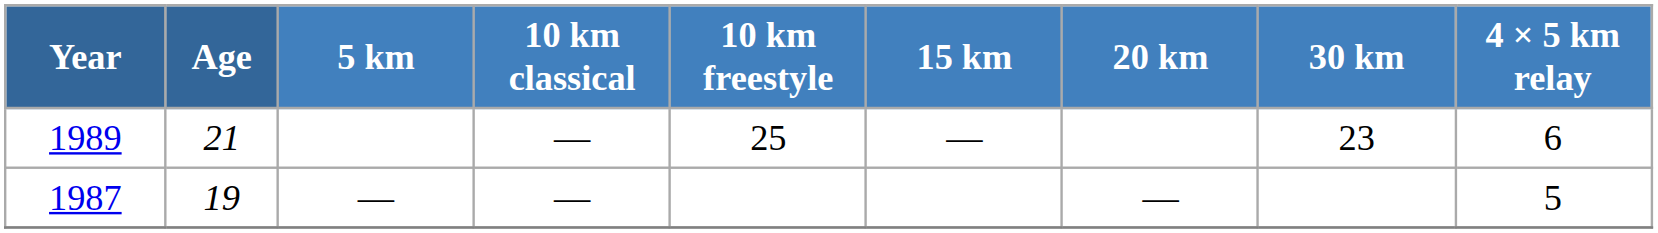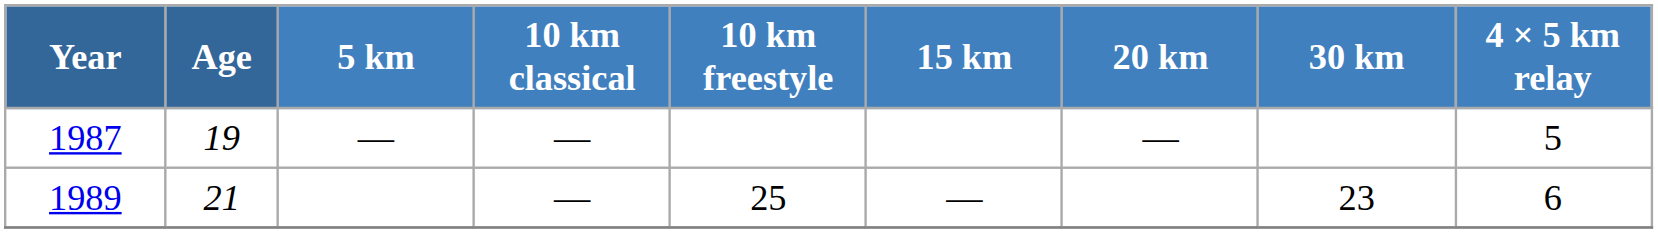rows swapped: 1987 <-> 1989
